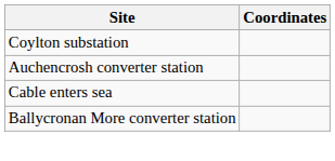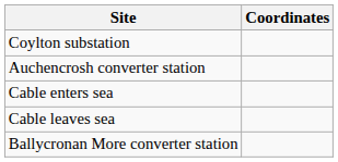+ row: Cable leaves sea
